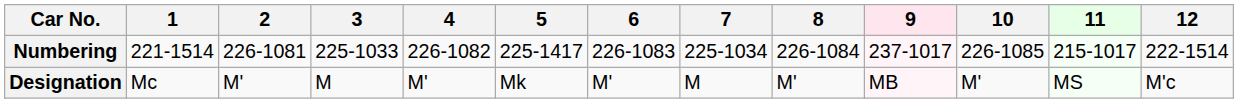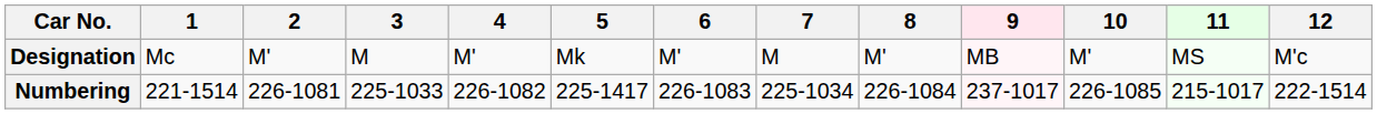rows swapped: Designation <-> Numbering
